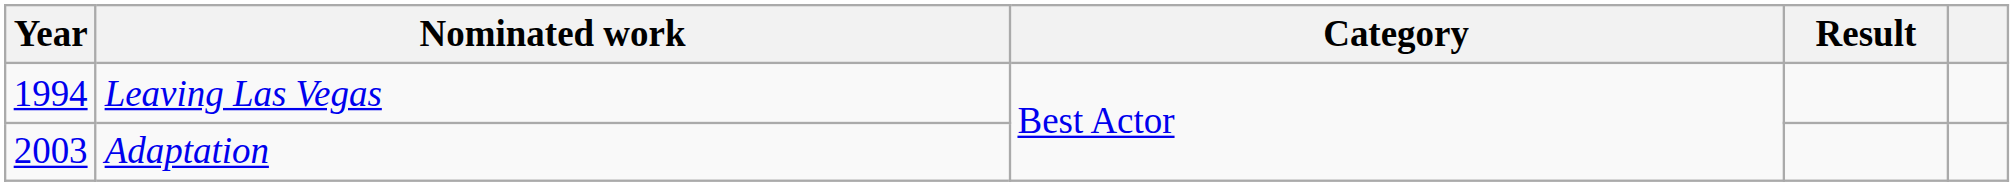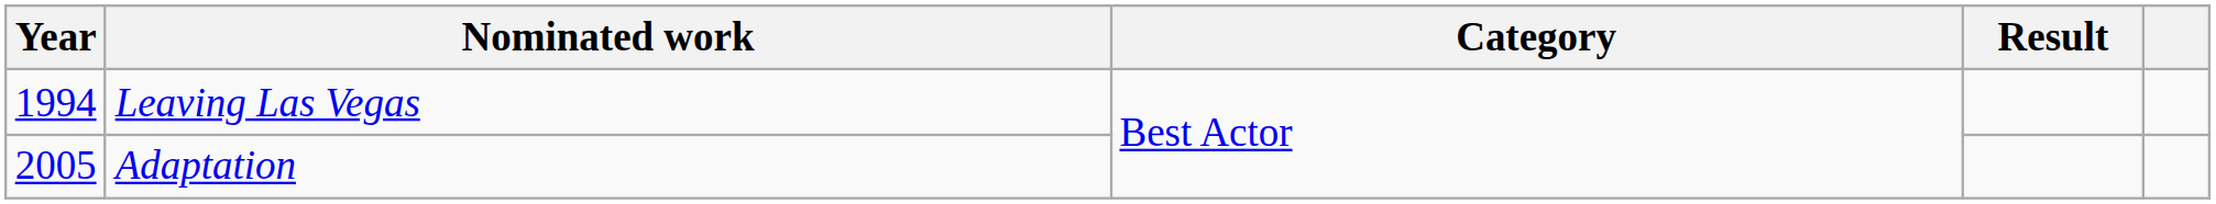Adaptation | Year: 2003 -> 2005
